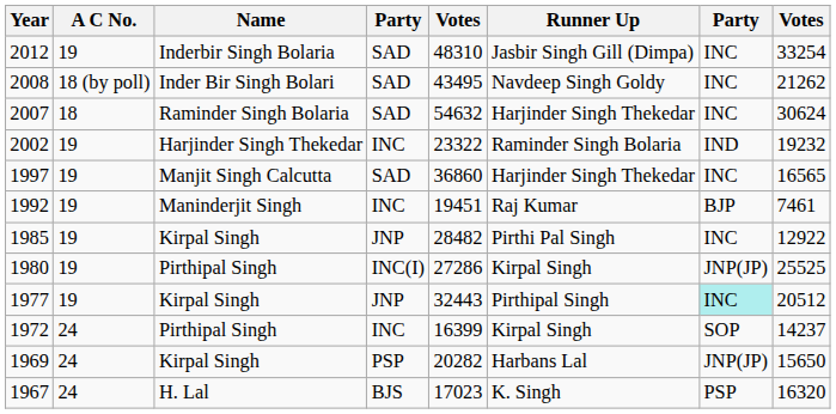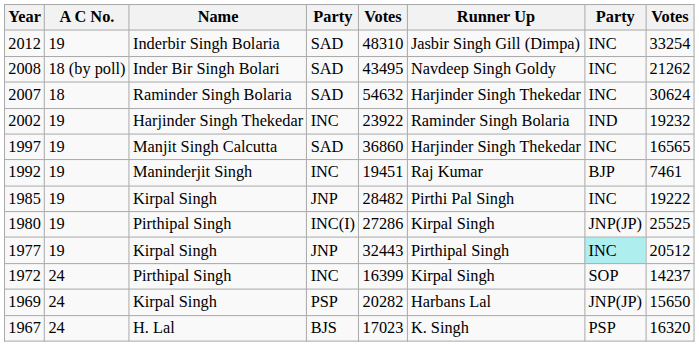2002 | column 5: 23322 -> 23922
1985 | column 8: 12922 -> 19222
